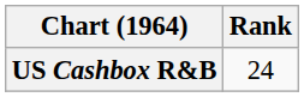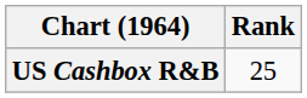US Cashbox R&B | Rank: 24 -> 25
